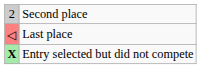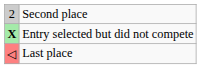rows swapped: Last place <-> Entry selected but did not compete
